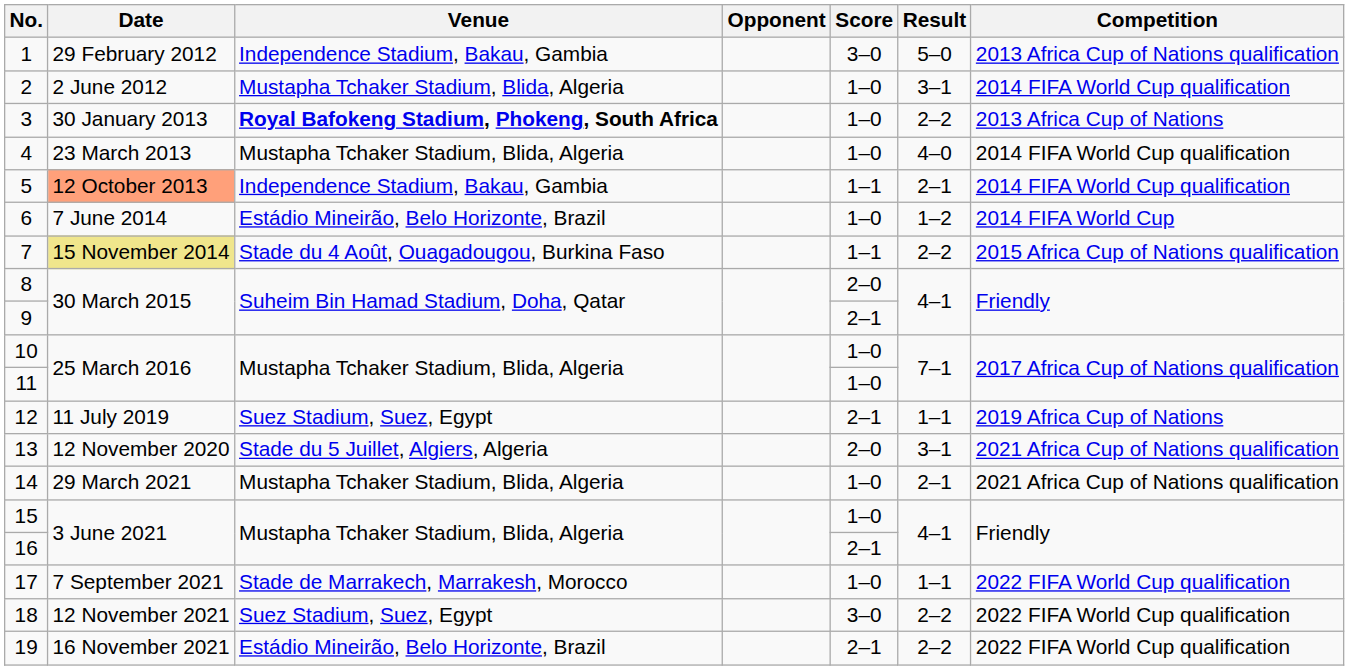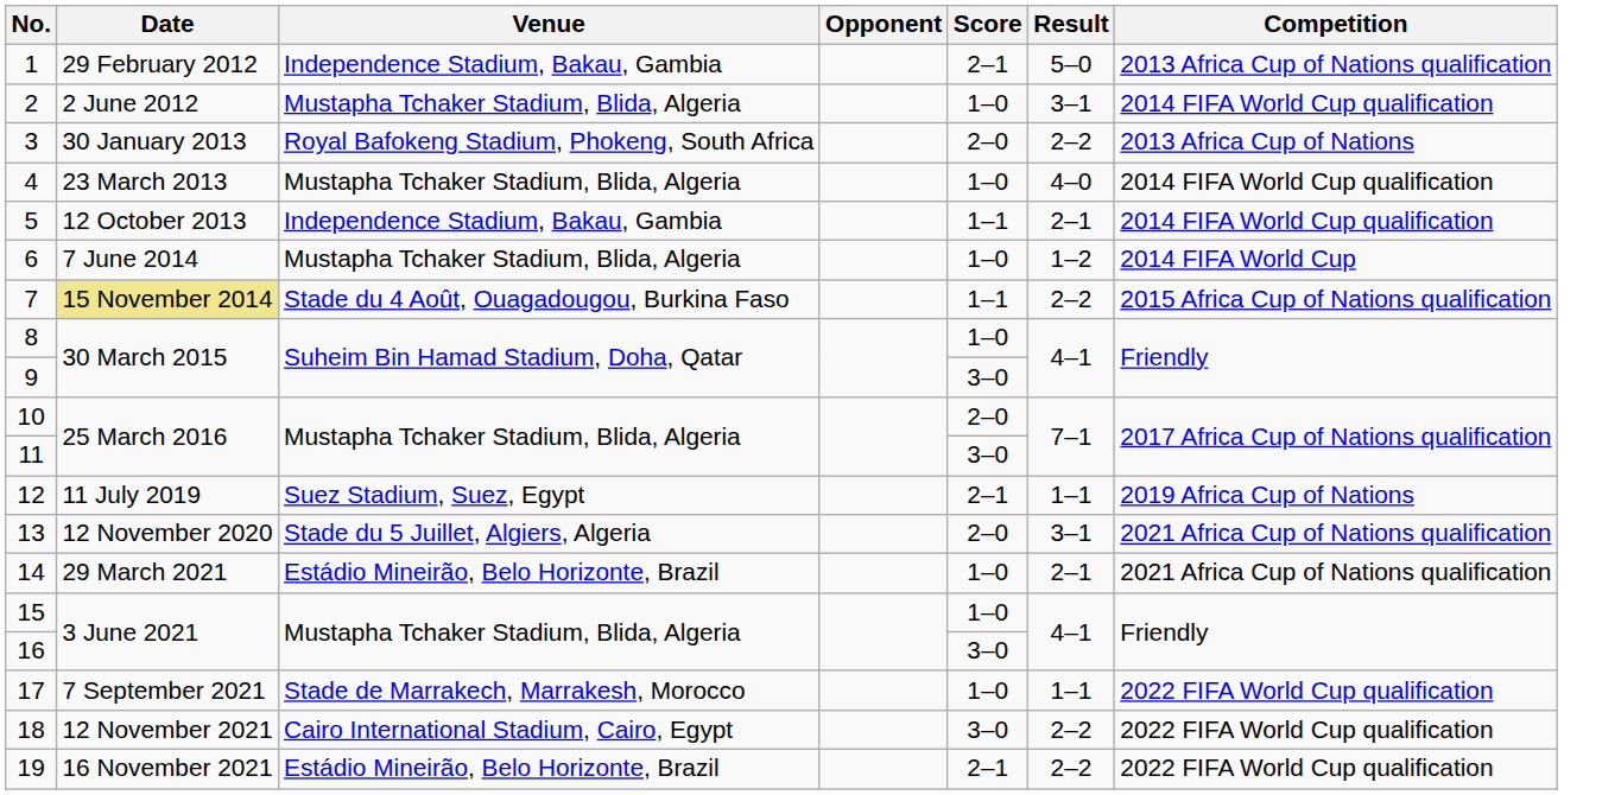1 | Score: 3–0 -> 2–1
3 | Venue: bold -> normal
3 | Score: 1–0 -> 2–0
5 | Date: lightsalmon background -> no background
6 | Venue: Estádio Mineirão, Belo Horizonte, Brazil -> Mustapha Tchaker Stadium, Blida, Algeria
8 | Score: 2–0 -> 1–0
9 | Score: 2–1 -> 3–0
10 | Score: 1–0 -> 2–0
11 | Score: 1–0 -> 3–0
14 | Venue: Mustapha Tchaker Stadium, Blida, Algeria -> Estádio Mineirão, Belo Horizonte, Brazil
16 | Score: 2–1 -> 3–0
18 | Venue: Suez Stadium, Suez, Egypt -> Cairo International Stadium, Cairo, Egypt
